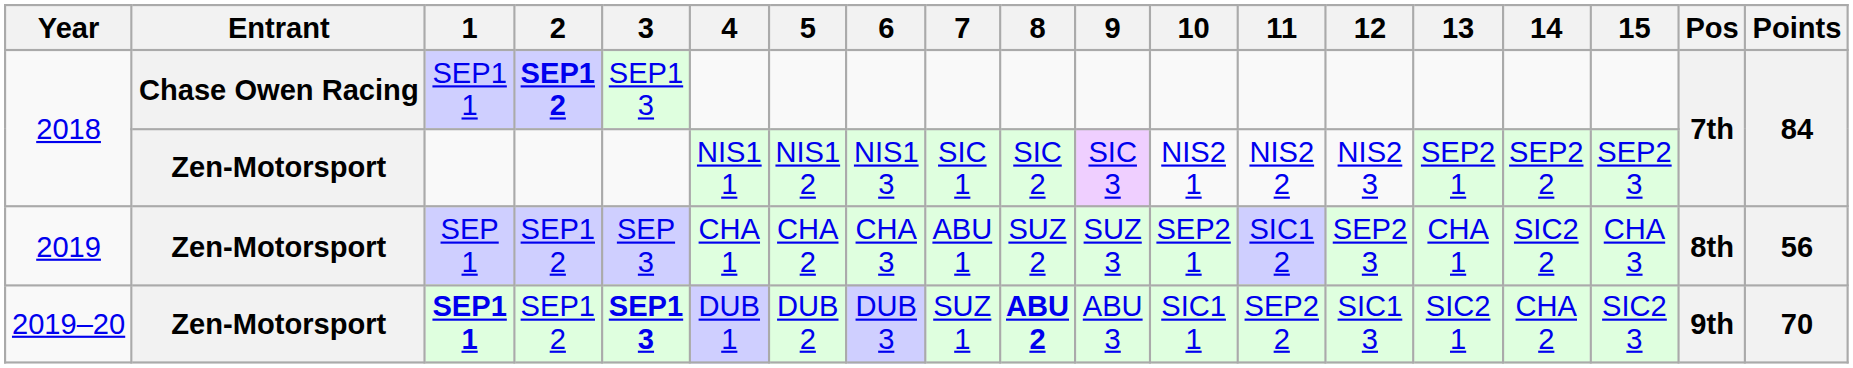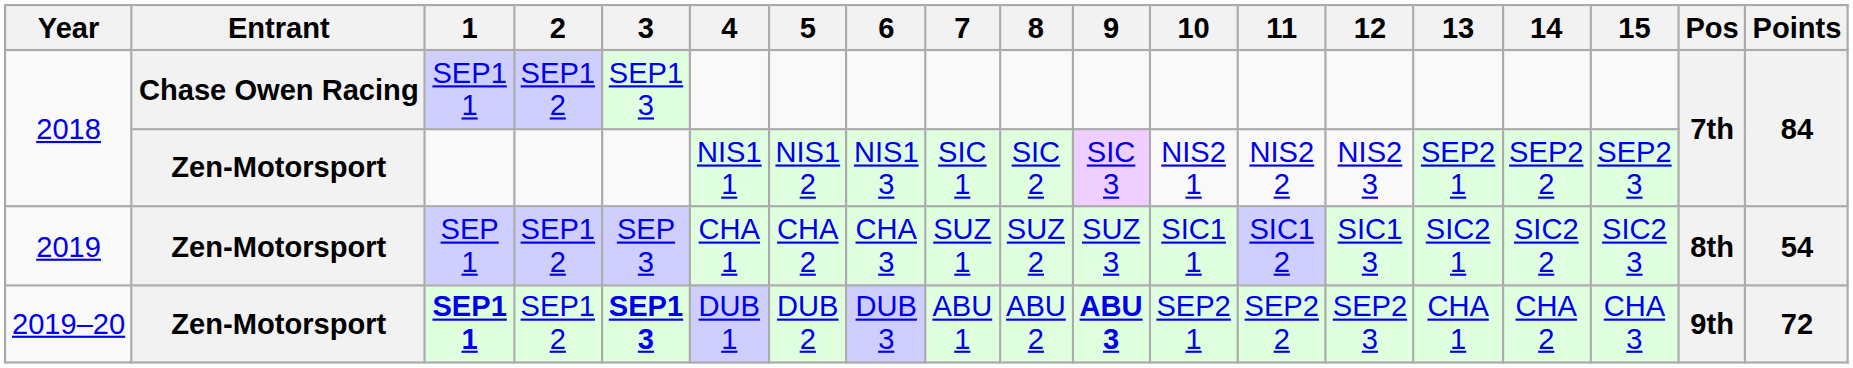2018 / SEP1 1 | 2: bold -> normal
2019 | 7: ABU 1 -> SUZ 1
2019 | 10: SEP2 1 -> SIC1 1
2019 | 12: SEP2 3 -> SIC1 3
2019 | 13: CHA 1 -> SIC2 1
2019 | 15: CHA 3 -> SIC2 3
2019 | Points: 56 -> 54
2019–20 | 7: SUZ 1 -> ABU 1
2019–20 | 8: bold -> normal
2019–20 | 9: normal -> bold
2019–20 | 10: SIC1 1 -> SEP2 1
2019–20 | 12: SIC1 3 -> SEP2 3
2019–20 | 13: SIC2 1 -> CHA 1
2019–20 | 15: SIC2 3 -> CHA 3
2019–20 | Points: 70 -> 72
